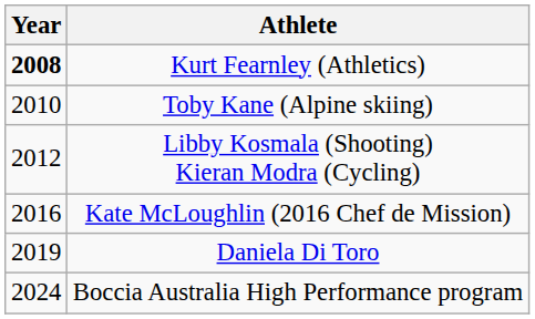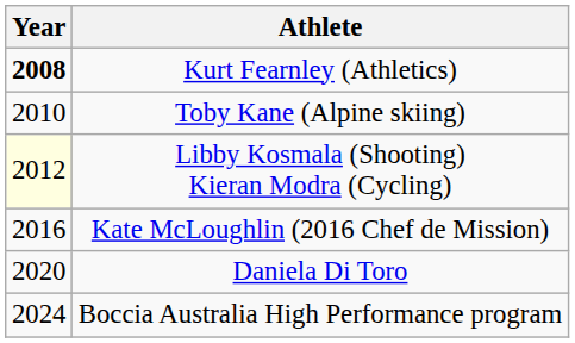Libby Kosmala (Shooting) Kieran Modra (Cycling) | Year: no background -> lightyellow background
Daniela Di Toro | Year: 2019 -> 2020
